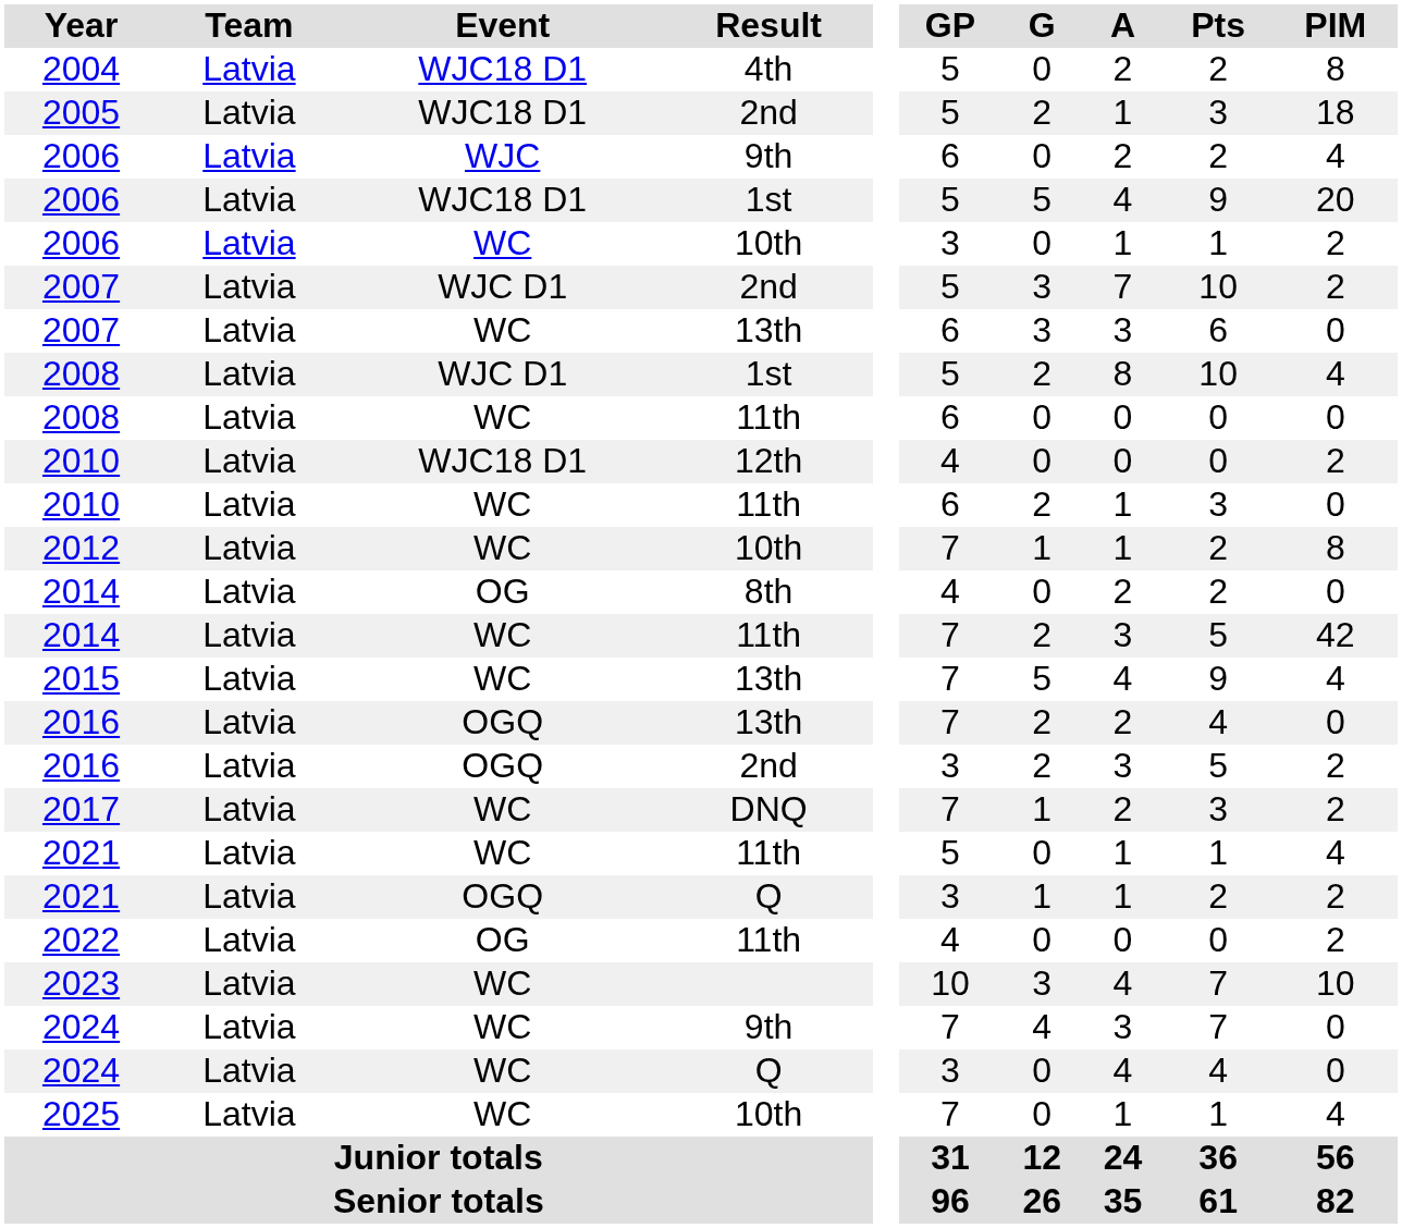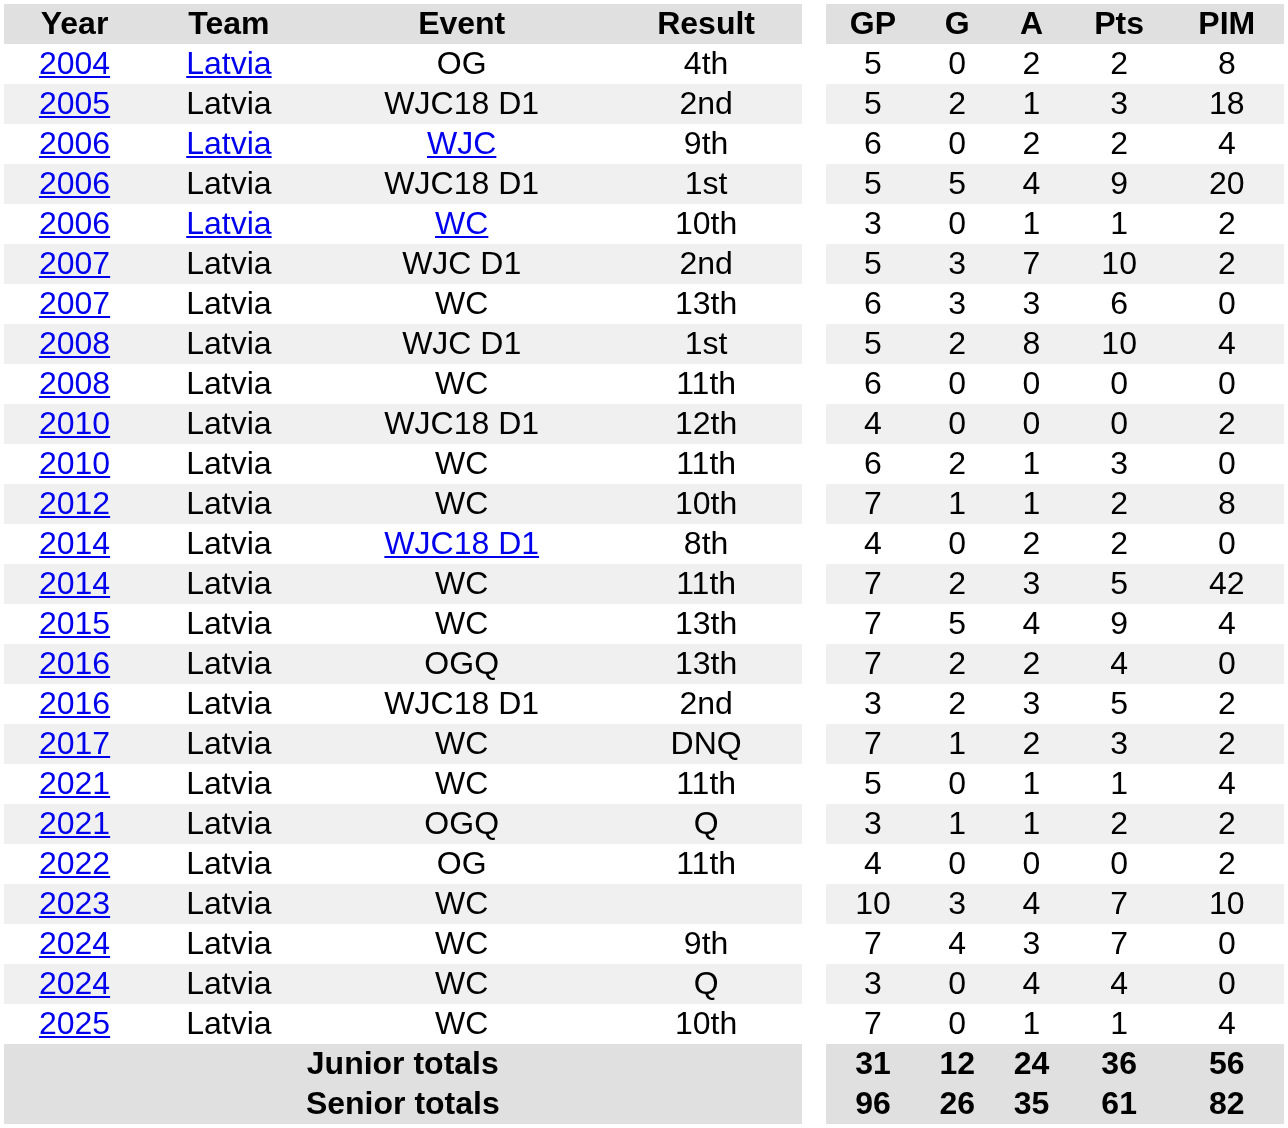2004 | Event: WJC18 D1 -> OG
2014 / 8th | Event: OG -> WJC18 D1
2016 / 2nd | Event: OGQ -> WJC18 D1
